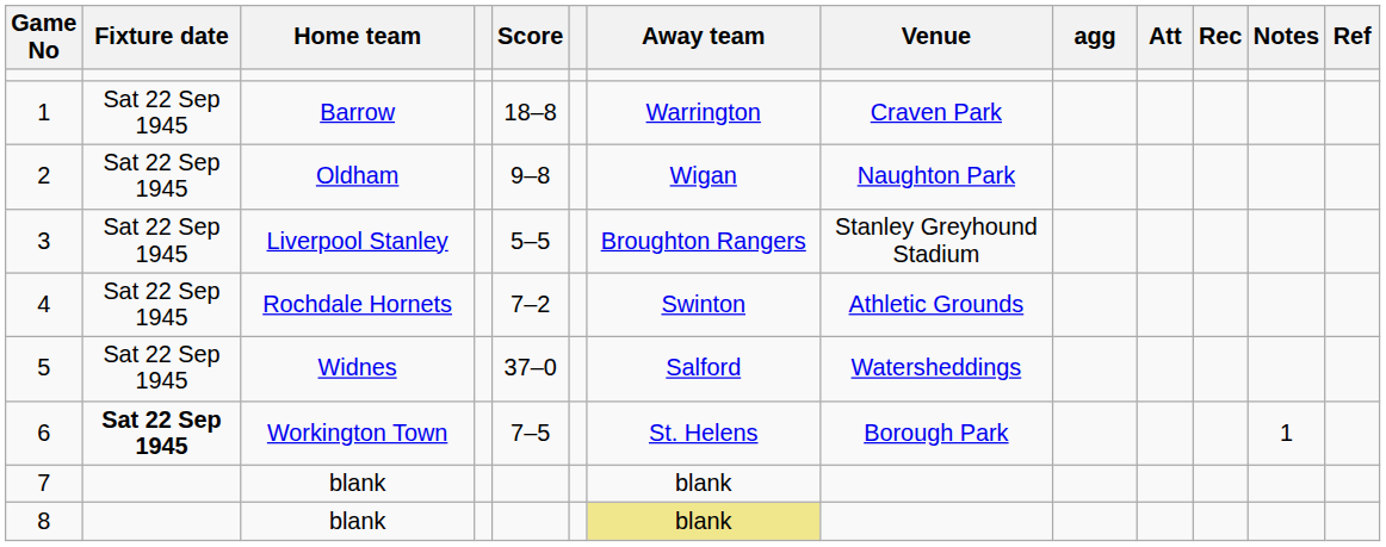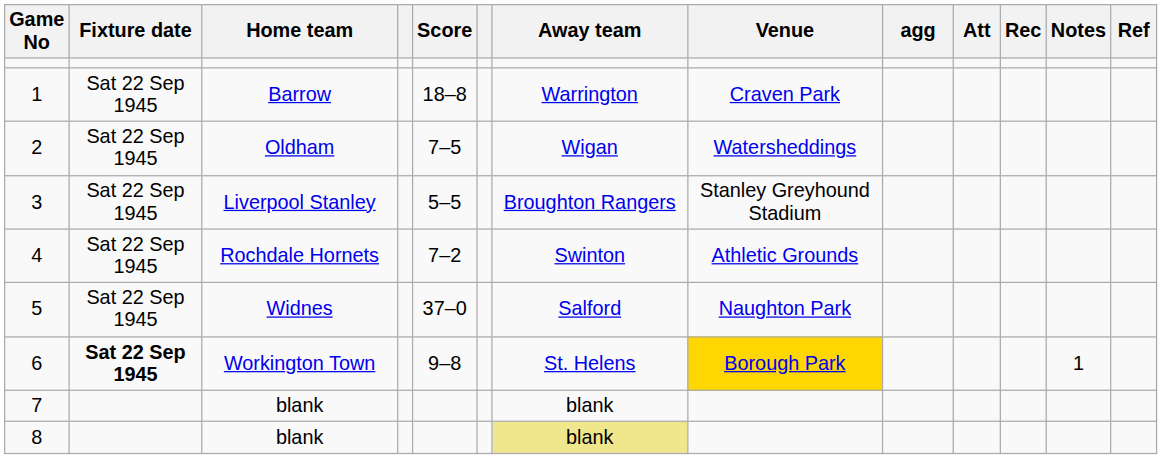2 | Score: 9–8 -> 7–5
2 | Venue: Naughton Park -> Watersheddings
5 | Venue: Watersheddings -> Naughton Park
6 | Score: 7–5 -> 9–8
6 | Venue: no background -> gold background
